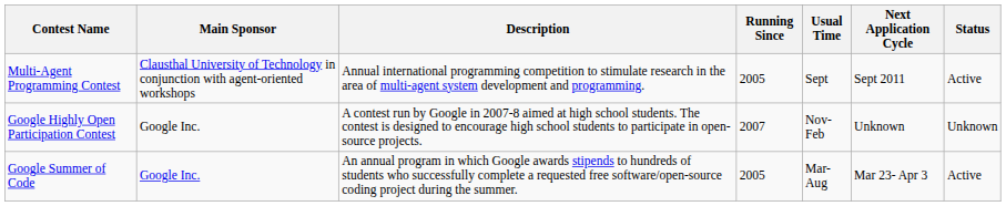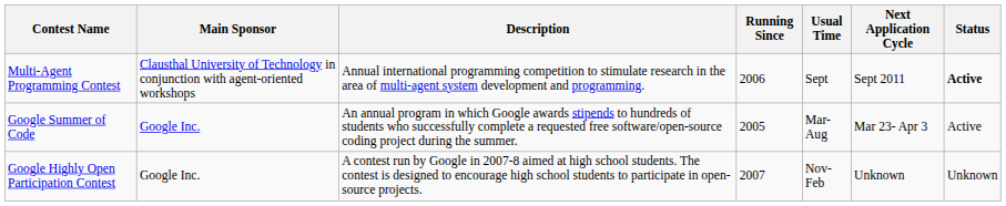Multi-Agent Programming Contest | Running Since: 2005 -> 2006
Multi-Agent Programming Contest | Status: normal -> bold
rows swapped: Google Summer of Code <-> Google Highly Open Participation Contest
